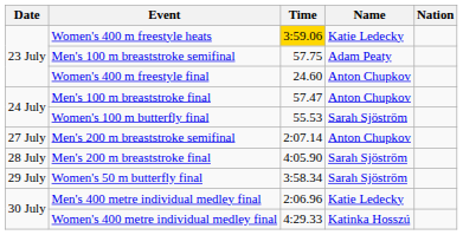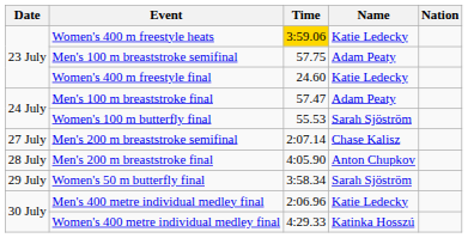Women's 400 m freestyle final | Name: Anton Chupkov -> Katie Ledecky
Men's 100 m breaststroke final | Name: Anton Chupkov -> Adam Peaty
Men's 200 m breaststroke semifinal | Name: Anton Chupkov -> Chase Kalisz
Men's 200 m breaststroke final | Name: Sarah Sjöström -> Anton Chupkov
